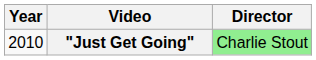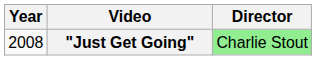"Just Get Going" | Year: 2010 -> 2008
